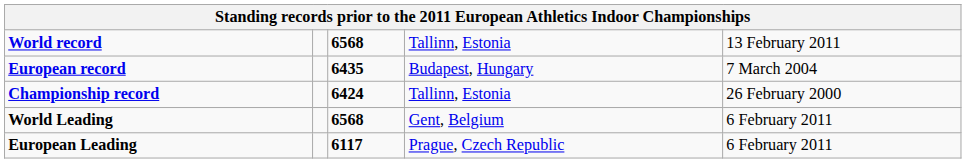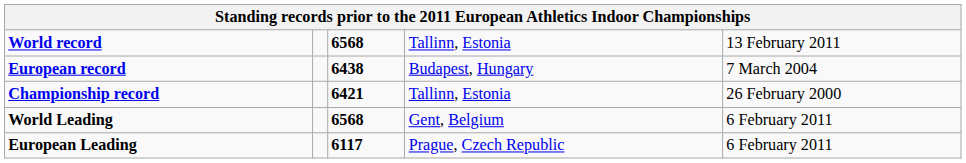European record | column 3: 6435 -> 6438
Championship record | column 3: 6424 -> 6421
